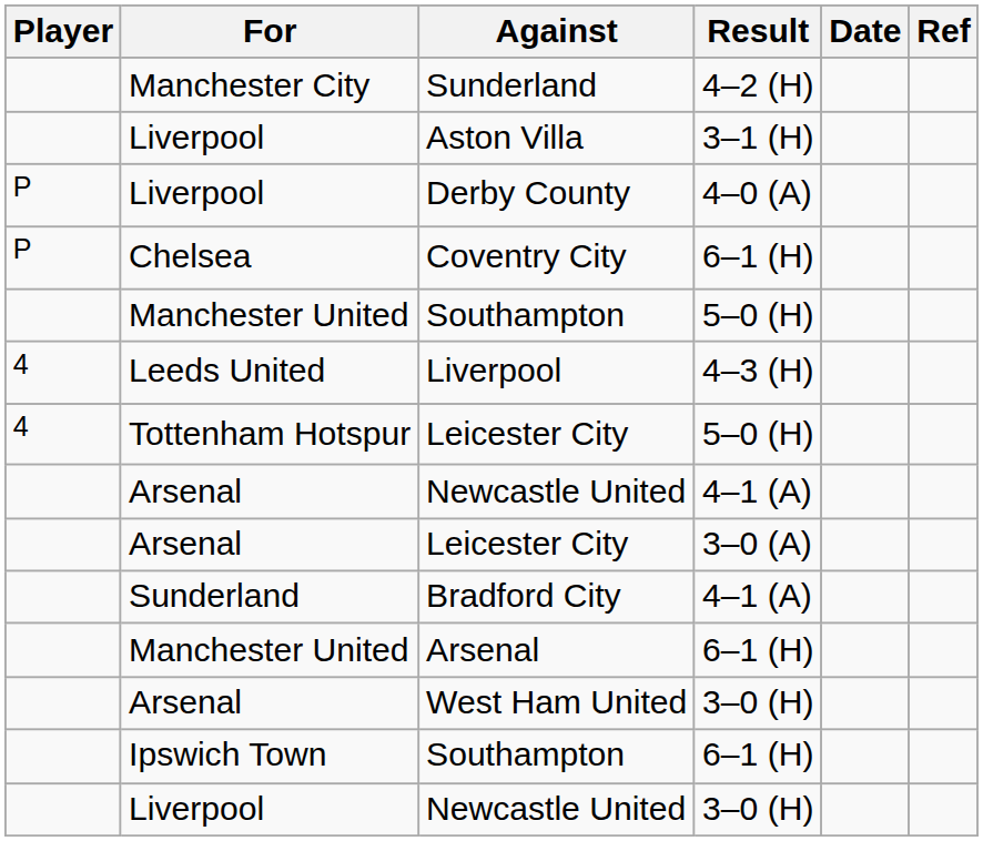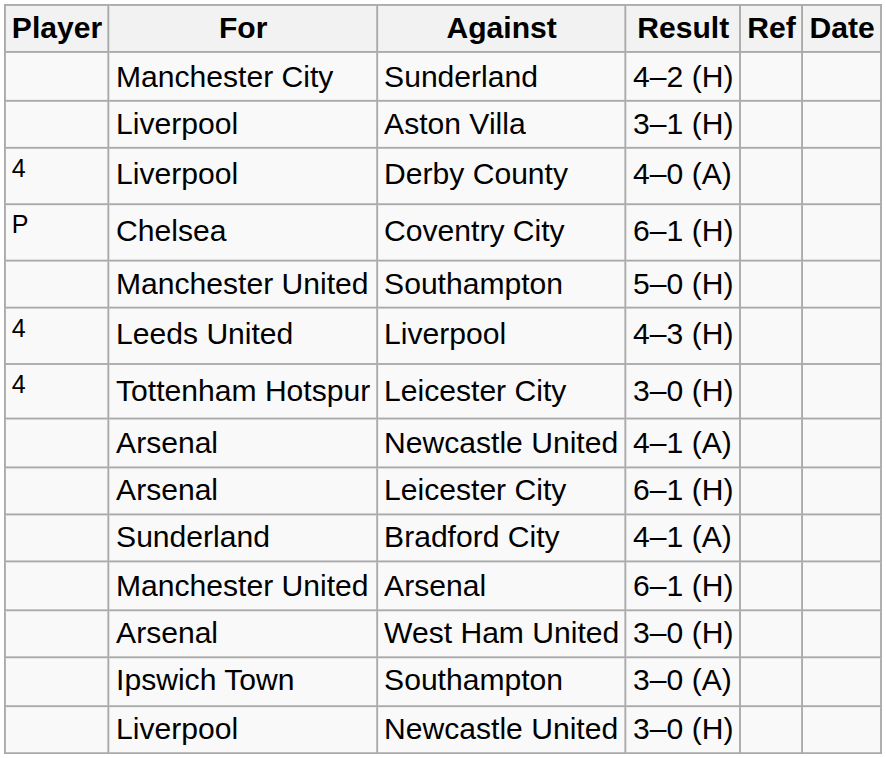columns swapped: Date <-> Ref
Derby County | Player: P -> 4
Tottenham Hotspur / Leicester City | Result: 5–0 (H) -> 3–0 (H)
Arsenal / Leicester City | Result: 3–0 (A) -> 6–1 (H)
Ipswich Town / Southampton | Result: 6–1 (H) -> 3–0 (A)
